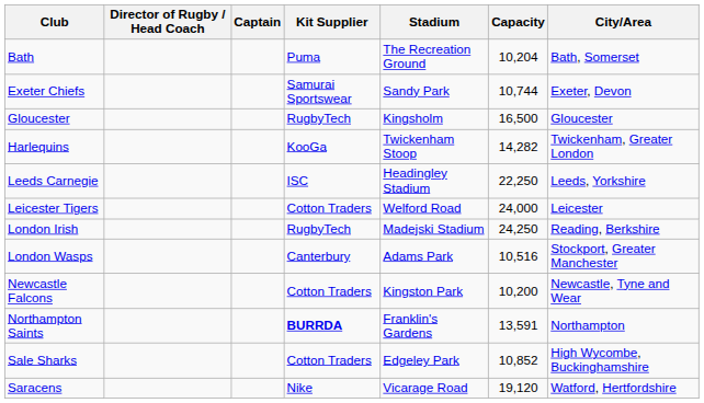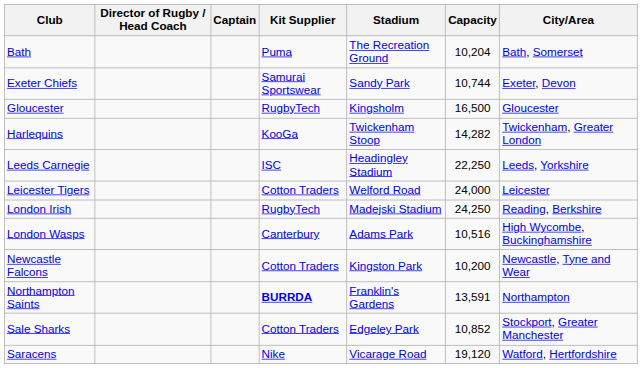London Wasps | City/Area: Stockport, Greater Manchester -> High Wycombe, Buckinghamshire
Sale Sharks | City/Area: High Wycombe, Buckinghamshire -> Stockport, Greater Manchester
